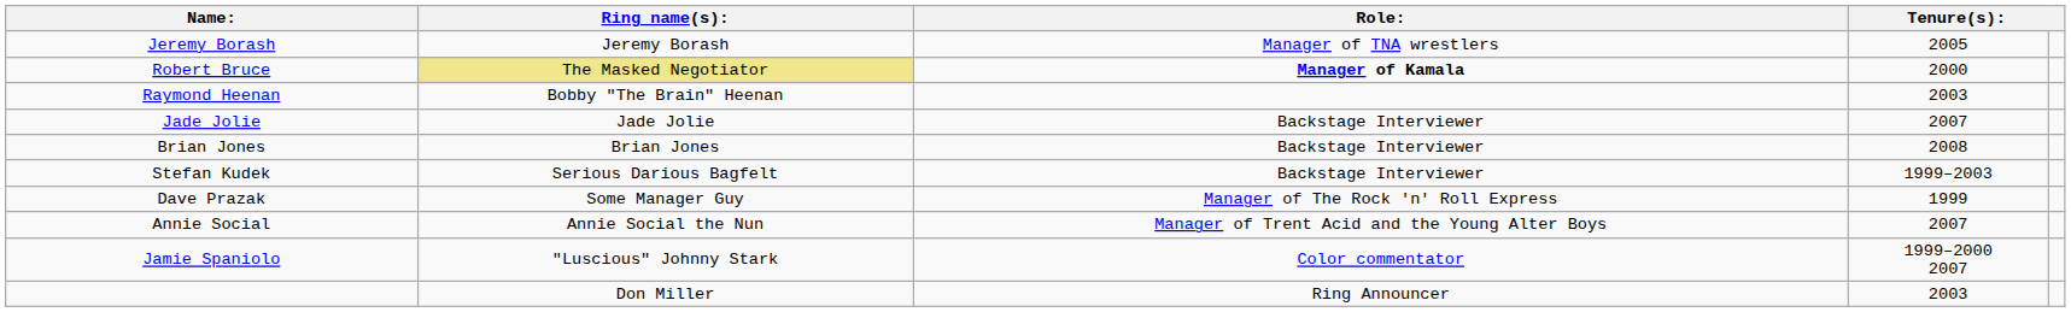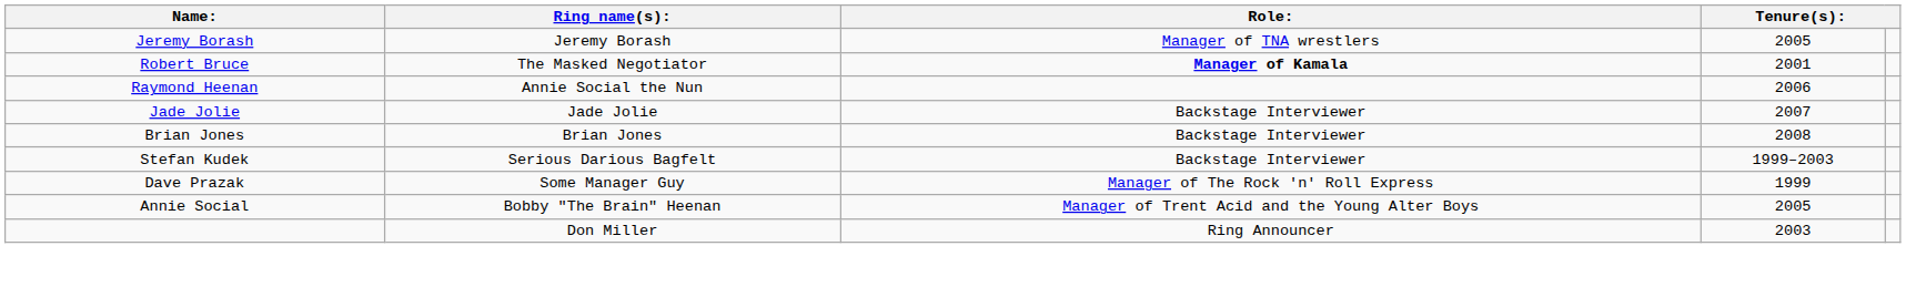Robert Bruce | Ring name(s):: khaki background -> no background
Robert Bruce | column 4: 2000 -> 2001
Raymond Heenan | Ring name(s):: Bobby "The Brain" Heenan -> Annie Social the Nun
Raymond Heenan | column 4: 2003 -> 2006
Annie Social | Ring name(s):: Annie Social the Nun -> Bobby "The Brain" Heenan
Annie Social | column 4: 2007 -> 2005
- row: Jamie Spaniolo | "Luscious" Johnny Stark | Color commentator | 1999–2000 2007
